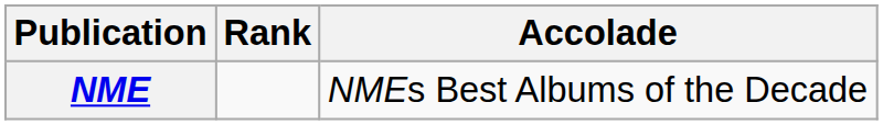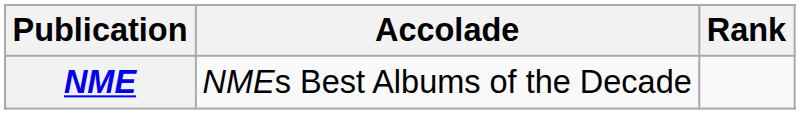columns swapped: Accolade <-> Rank
